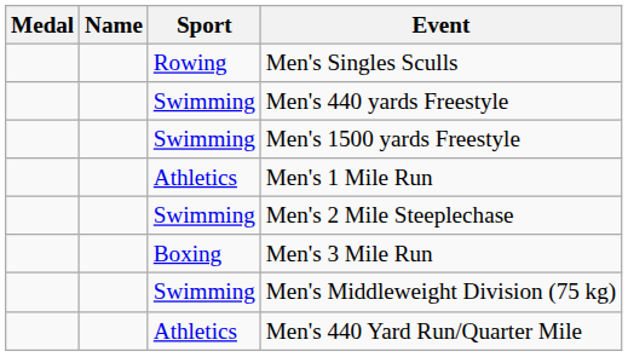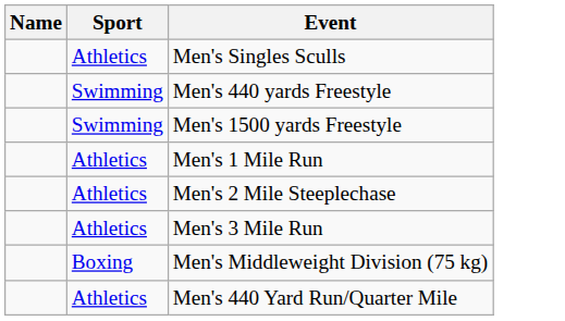- column: Medal
Men's Singles Sculls | Sport: Rowing -> Athletics
Men's 2 Mile Steeplechase | Sport: Swimming -> Athletics
Men's 3 Mile Run | Sport: Boxing -> Athletics
Men's Middleweight Division (75 kg) | Sport: Swimming -> Boxing
